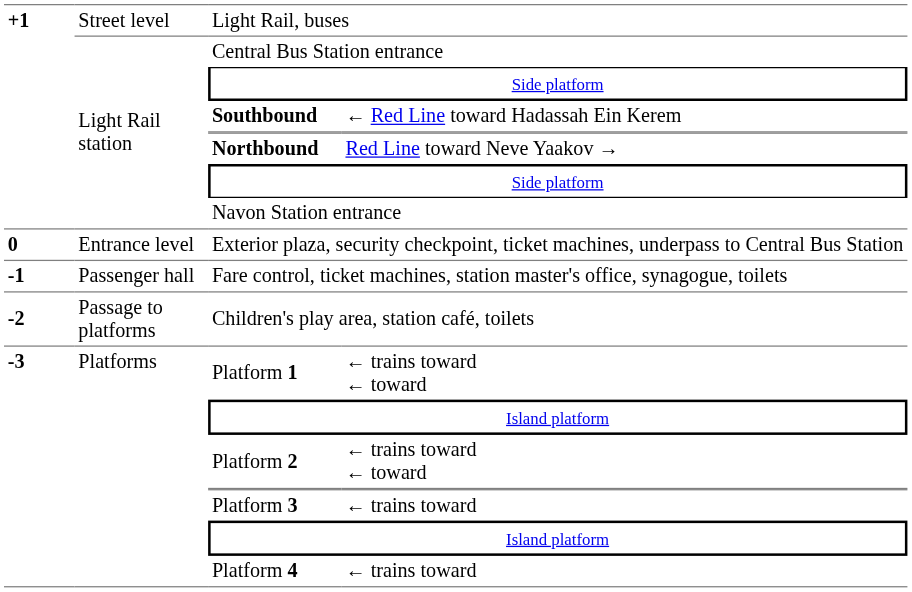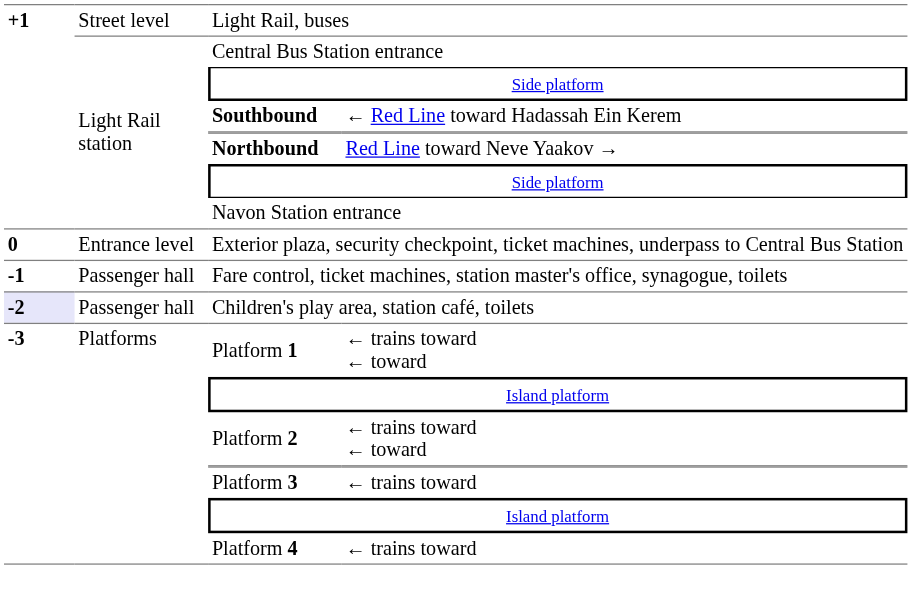Children's play area, station café, toilets | column 1: no background -> lavender background
Children's play area, station café, toilets | column 2: Passage to platforms -> Passenger hall
